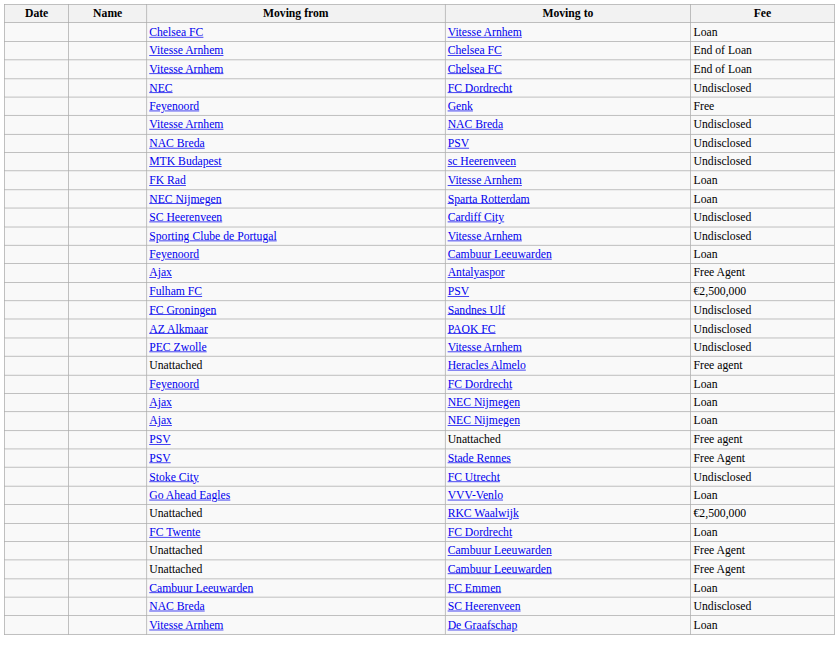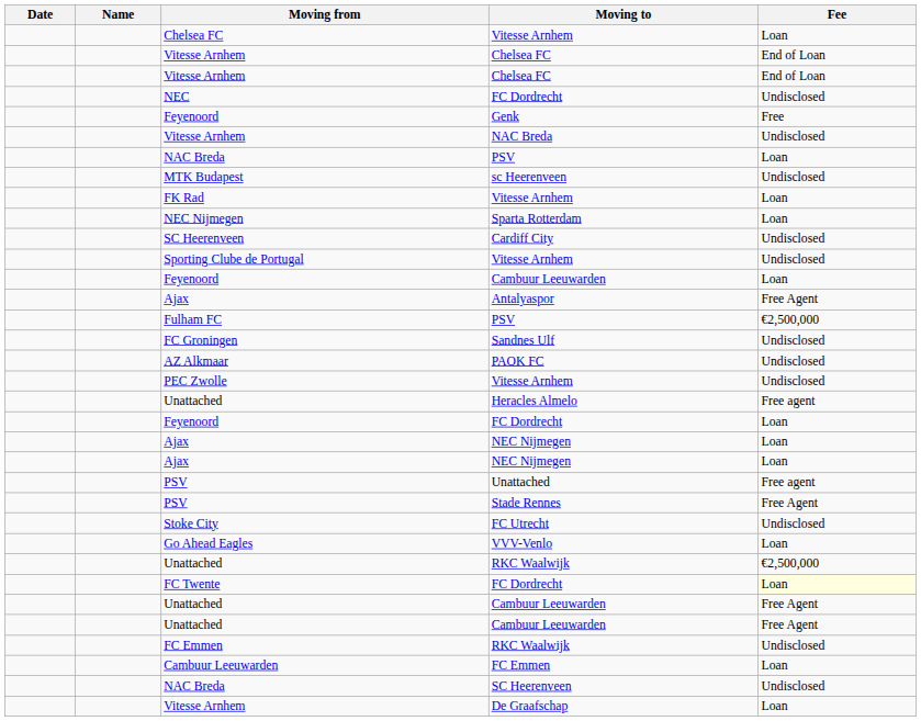NAC Breda / PSV | Fee: Undisclosed -> Loan
FC Twente / FC Dordrecht | Fee: no background -> lightyellow background
+ row: FC Emmen | RKC Waalwijk | Undisclosed
